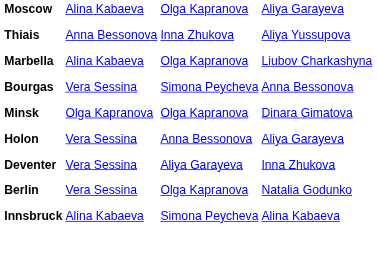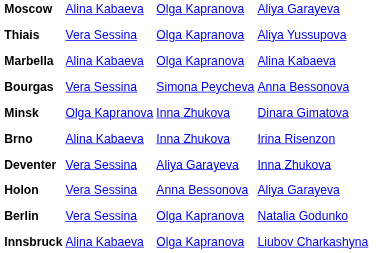Thiais | column 2: Anna Bessonova -> Vera Sessina
Thiais | column 3: Inna Zhukova -> Olga Kapranova
Marbella | column 4: Liubov Charkashyna -> Alina Kabaeva
Minsk | column 3: Olga Kapranova -> Inna Zhukova
+ row: Brno | Alina Kabaeva | Inna Zhukova | Irina Risenzon
rows swapped: Holon <-> Deventer
Innsbruck | column 3: Simona Peycheva -> Olga Kapranova
Innsbruck | column 4: Alina Kabaeva -> Liubov Charkashyna
